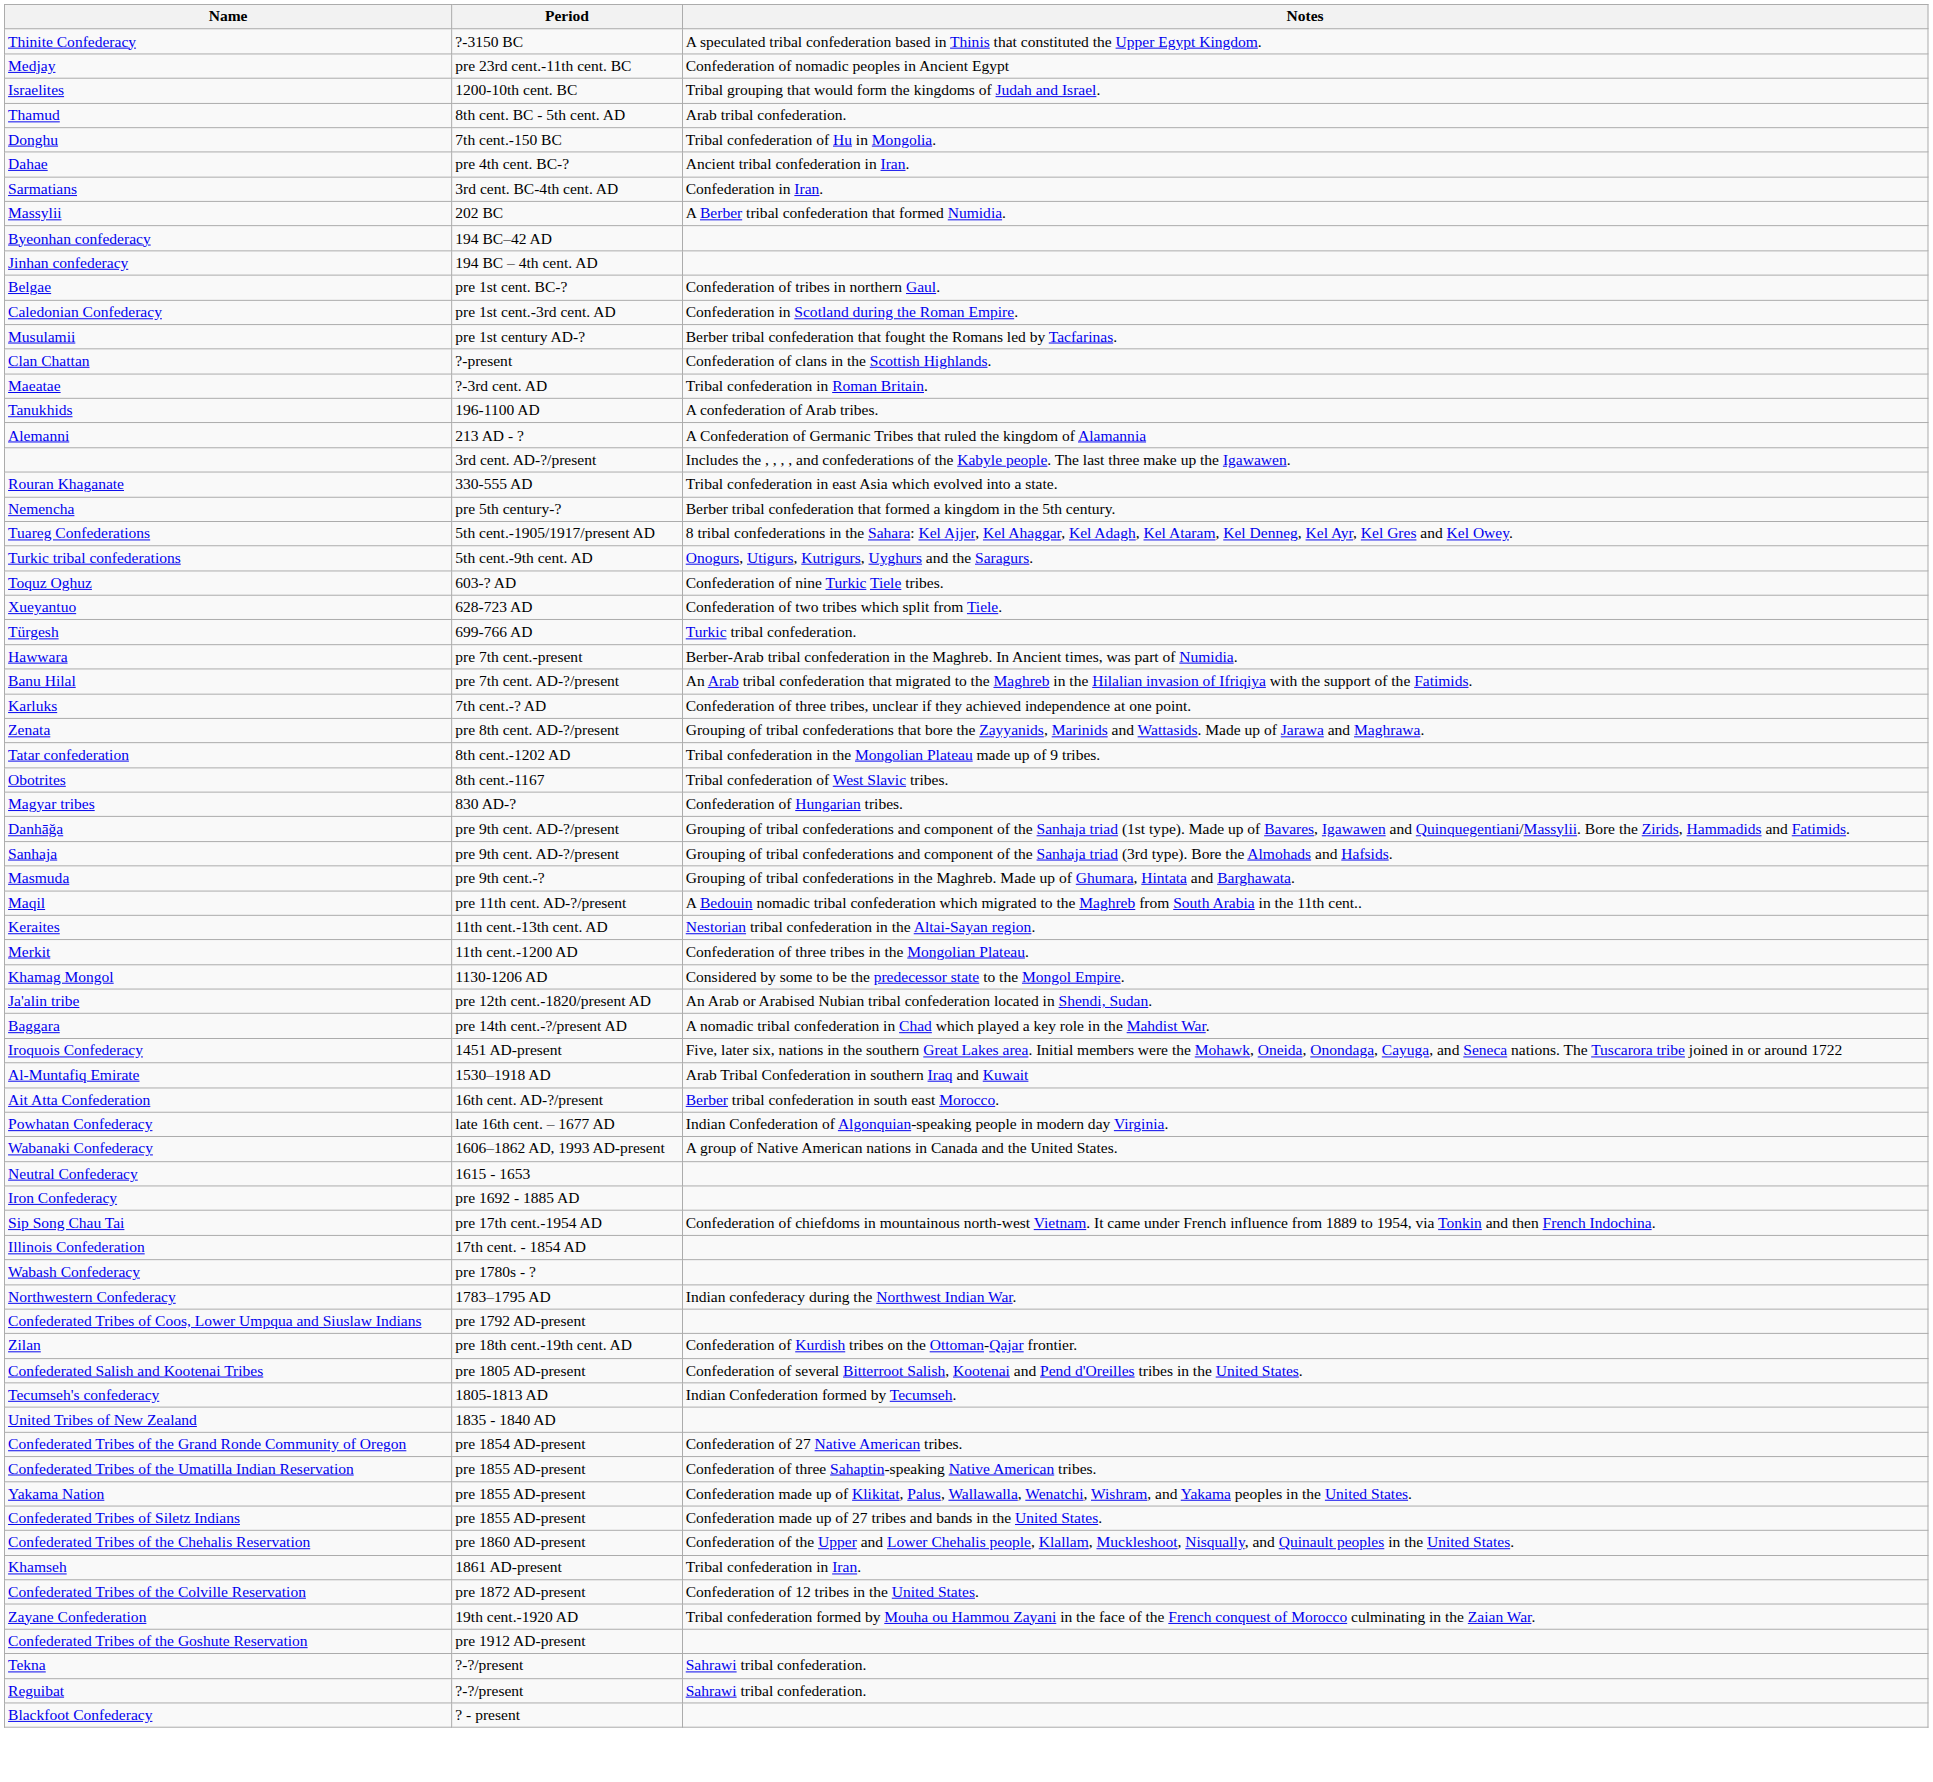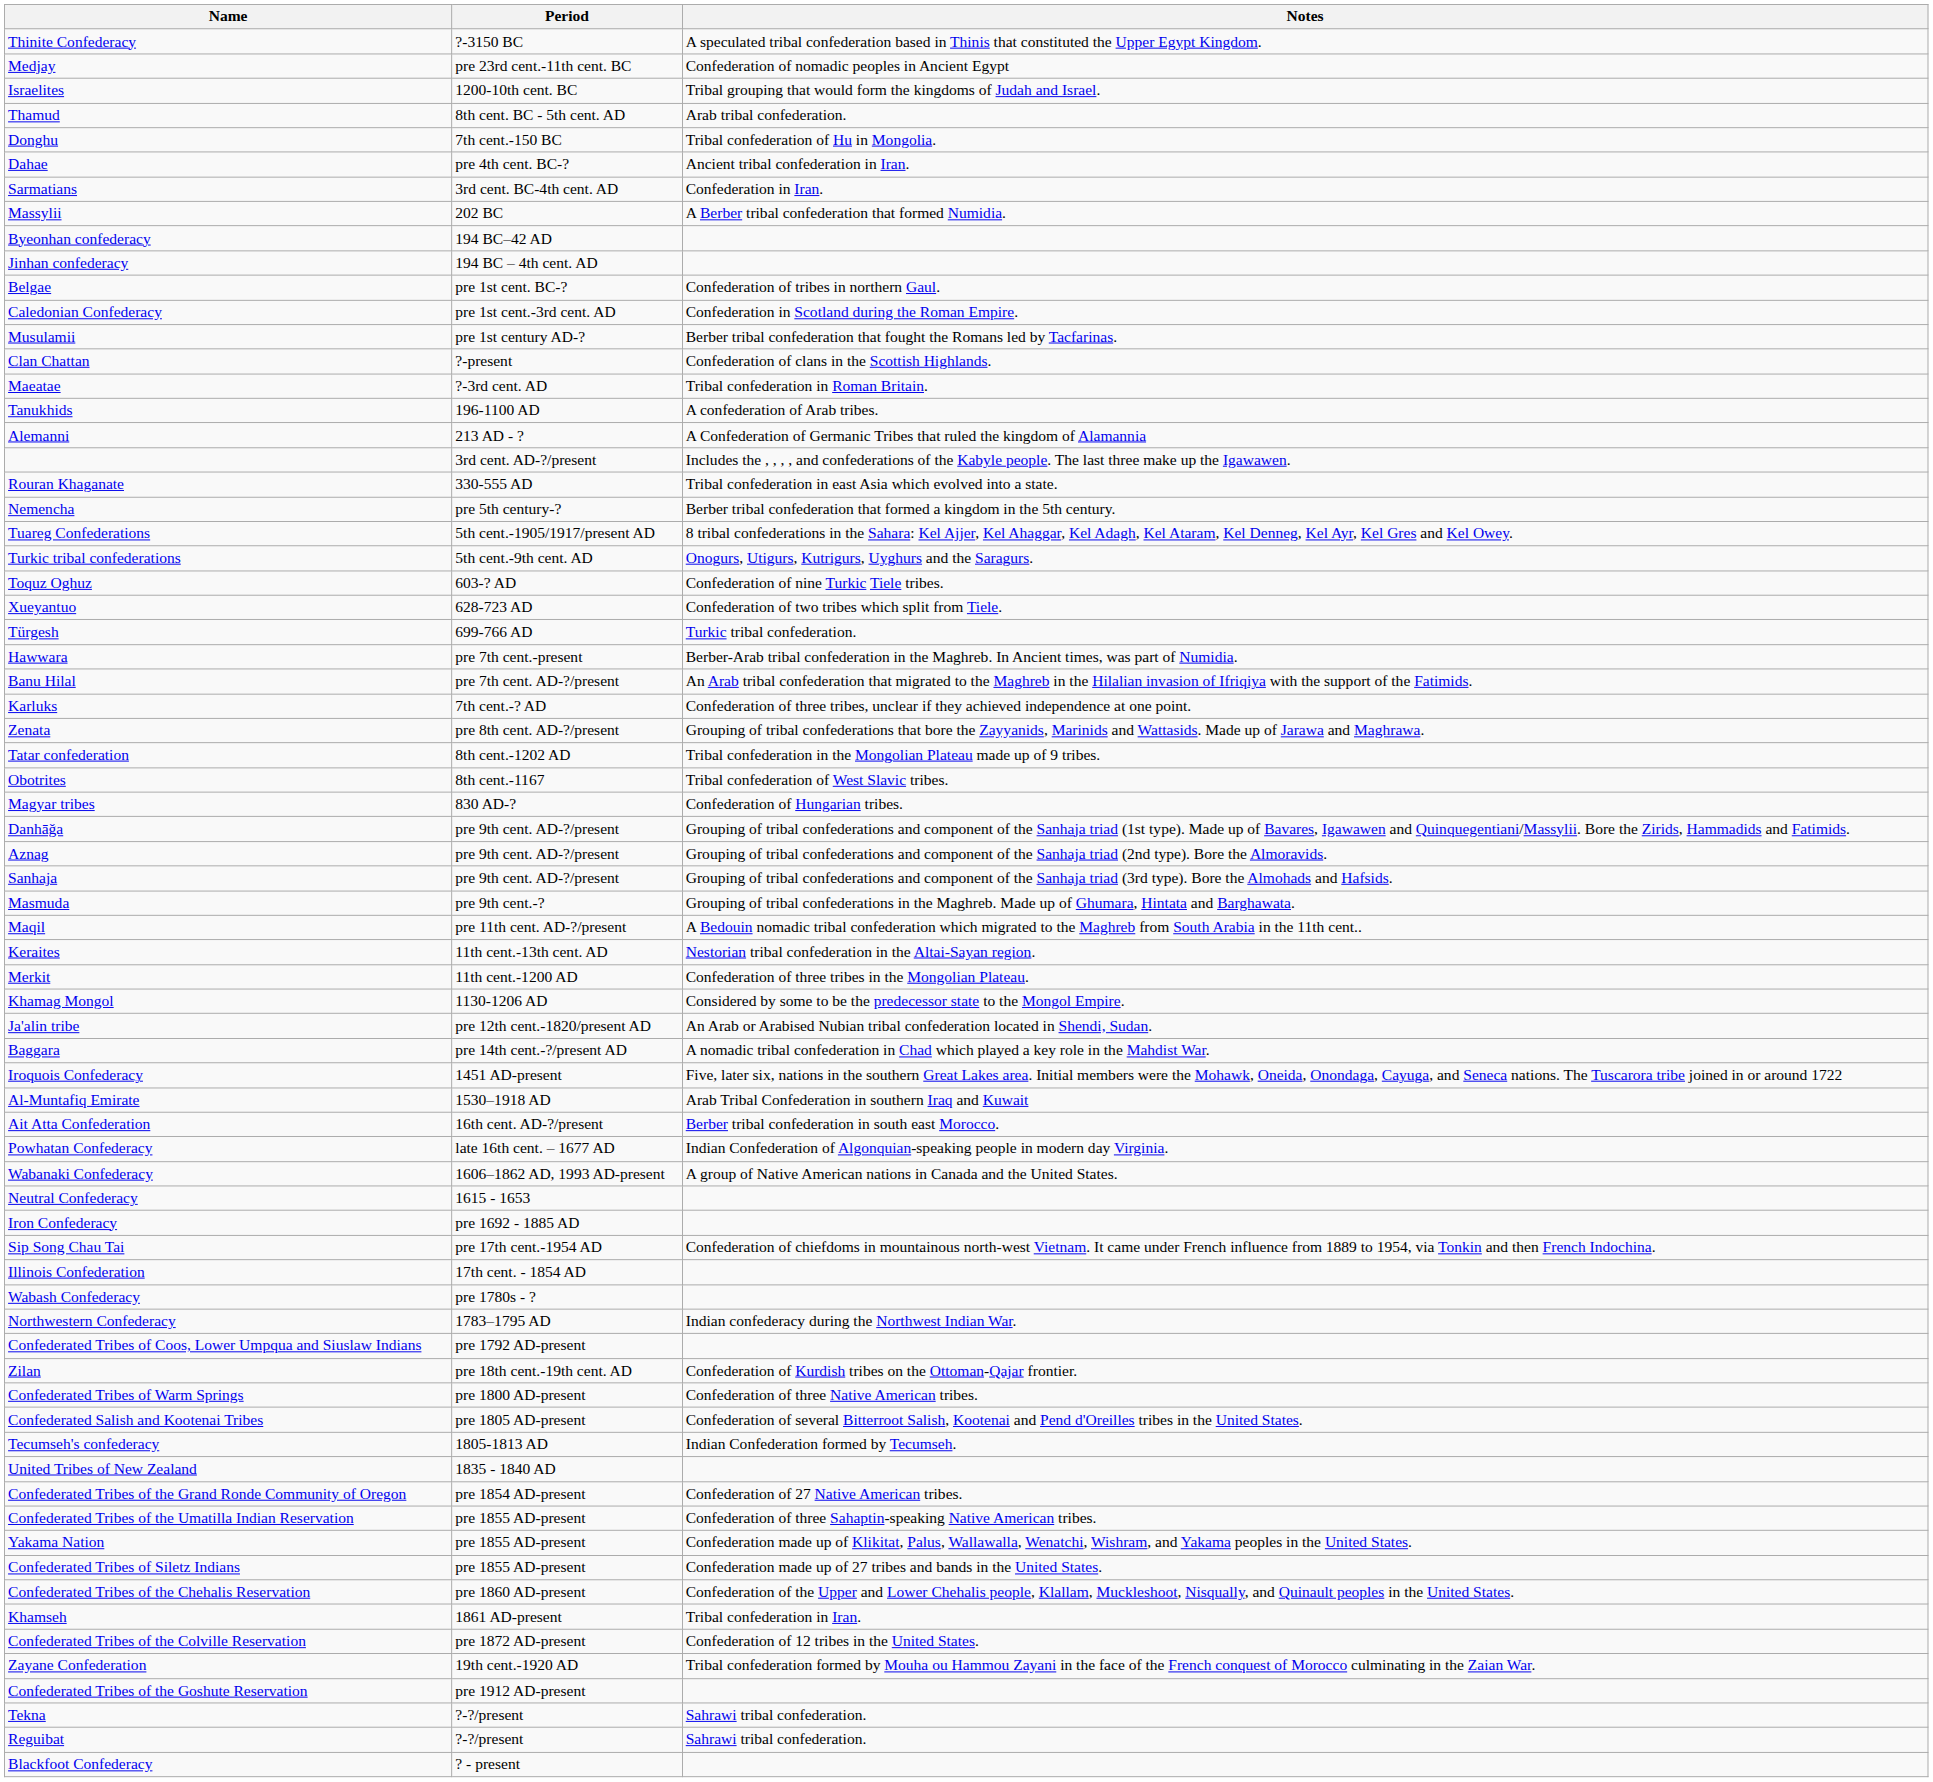+ row: Aznag | pre 9th cent. AD-?/present | Grouping of tribal confederations and component of the Sanhaja triad (2nd type). Bore the Almoravids.
+ row: Confederated Tribes of Warm Springs | pre 1800 AD-present | Confederation of three Native American tribes.
